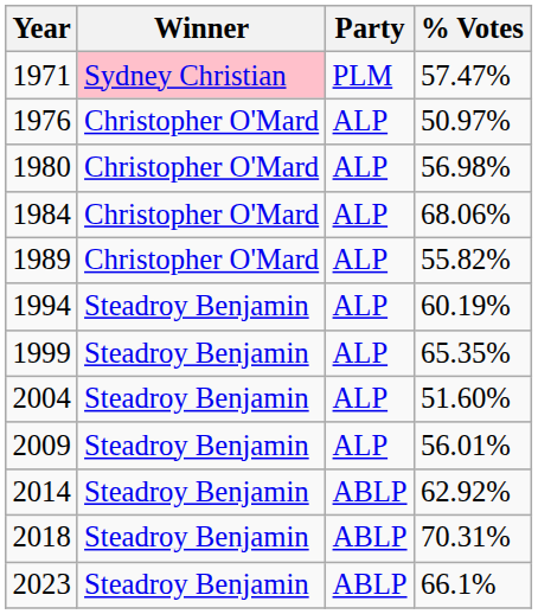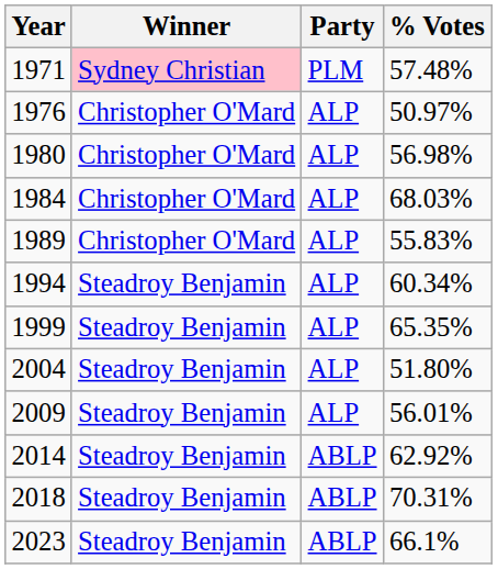1971 | % Votes: 57.47% -> 57.48%
1984 | % Votes: 68.06% -> 68.03%
1989 | % Votes: 55.82% -> 55.83%
1994 | % Votes: 60.19% -> 60.34%
2004 | % Votes: 51.60% -> 51.80%
